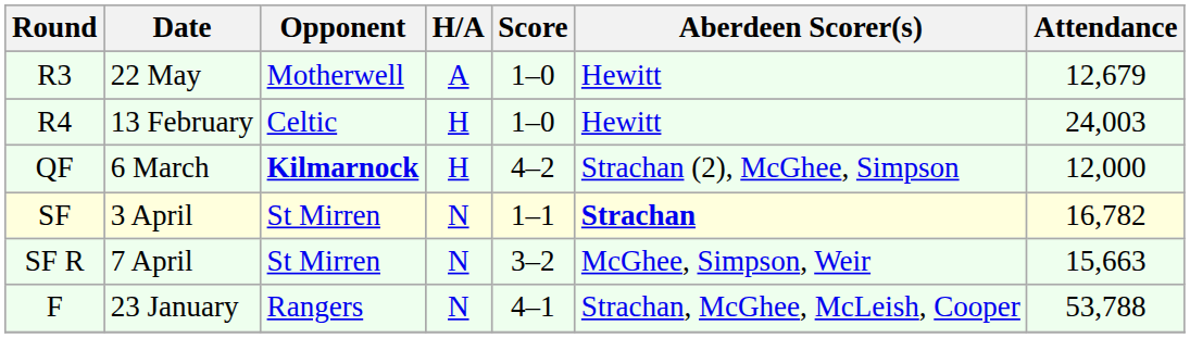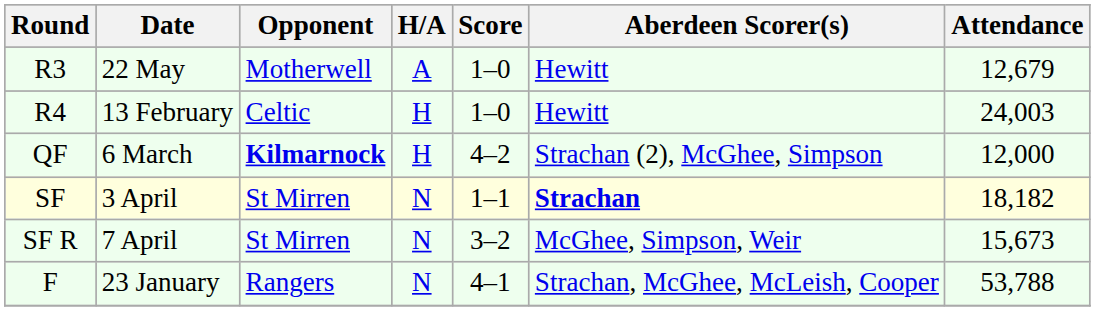SF | Attendance: 16,782 -> 18,182
SF R | Attendance: 15,663 -> 15,673
